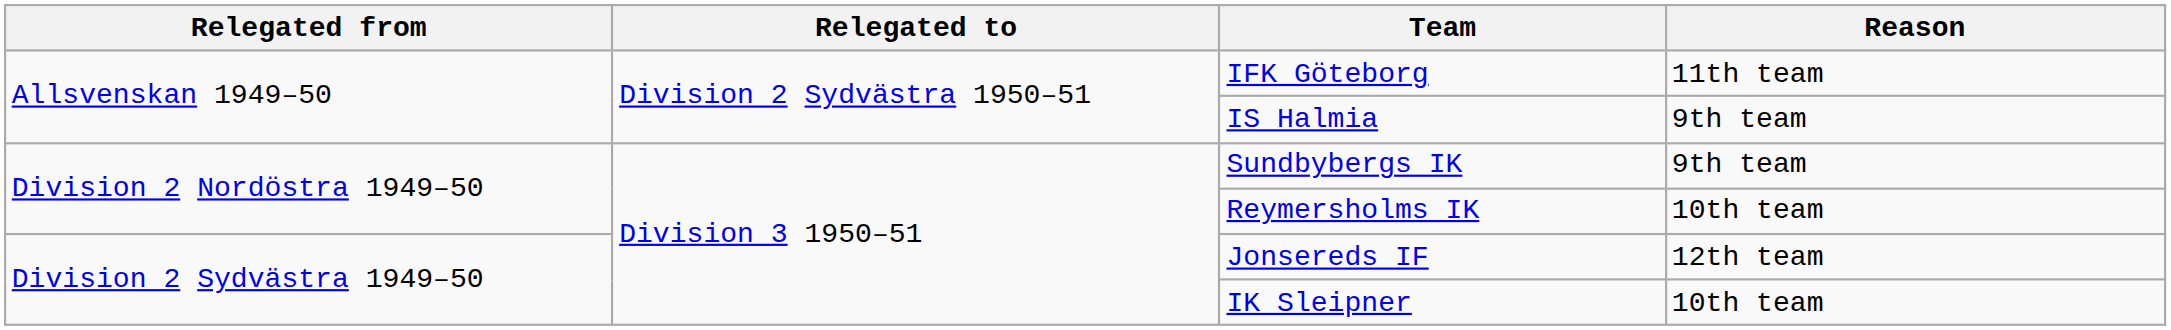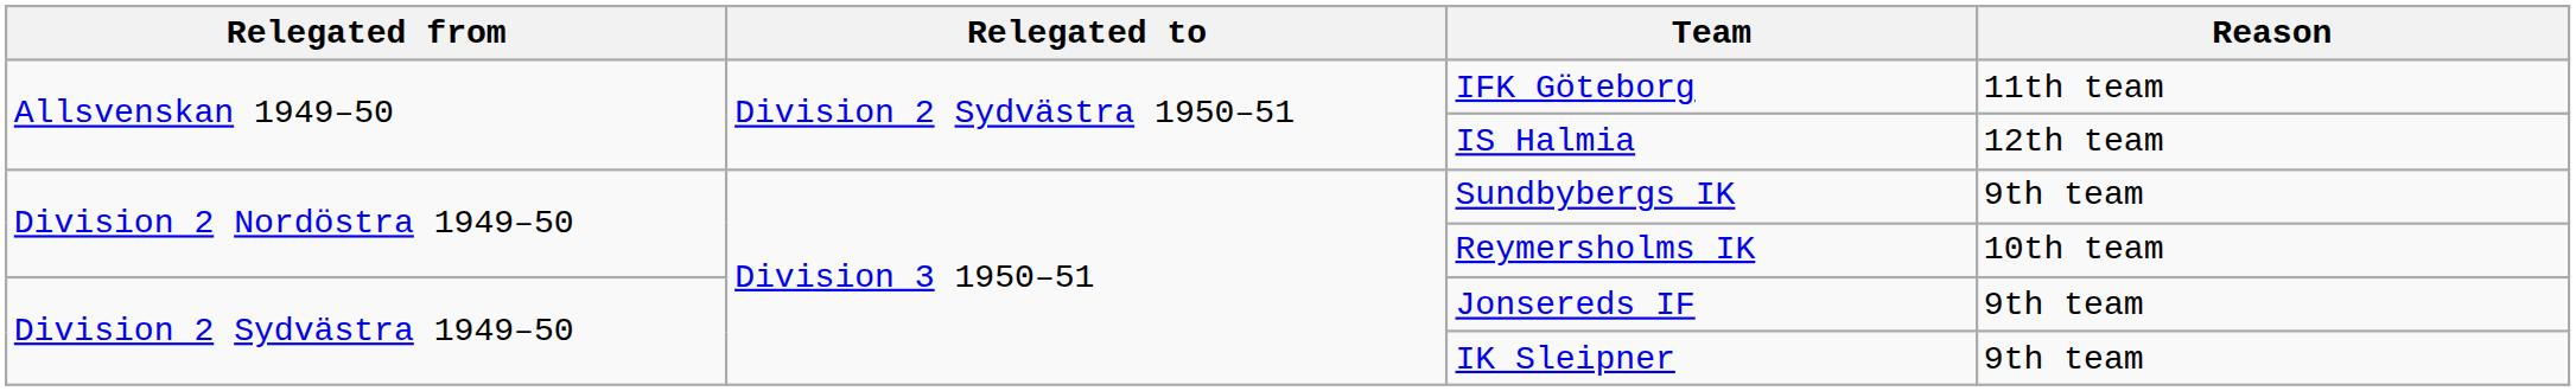IS Halmia | Reason: 9th team -> 12th team
Jonsereds IF | Reason: 12th team -> 9th team
IK Sleipner | Reason: 10th team -> 9th team
